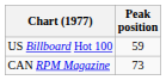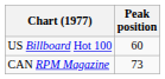US Billboard Hot 100 | Peak position: 59 -> 60
